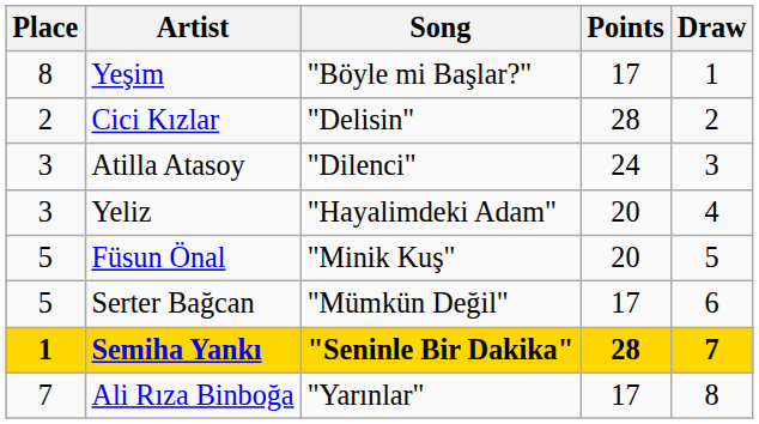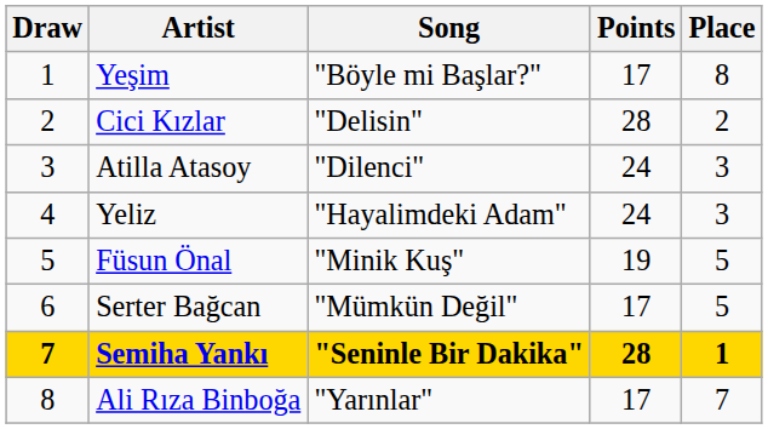columns swapped: Draw <-> Place
Yeliz | Points: 20 -> 24
Füsun Önal | Points: 20 -> 19
